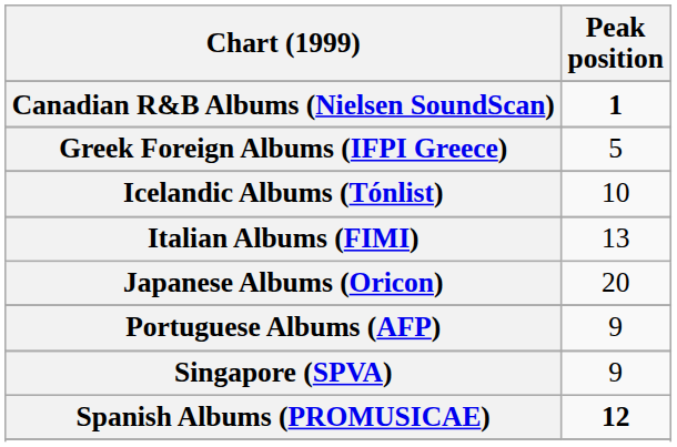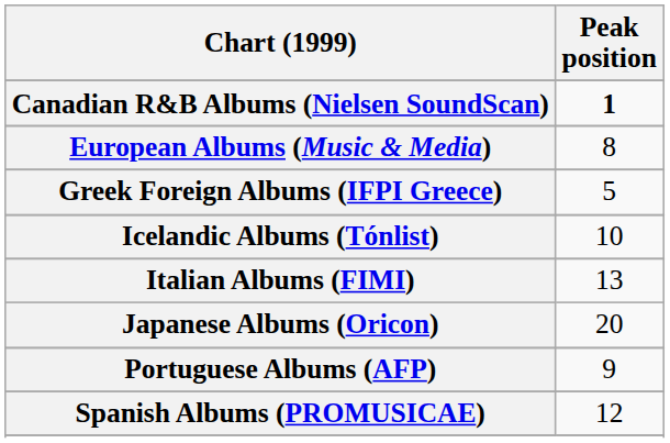+ row: European Albums (Music & Media) | 8
- row: Singapore (SPVA) | 9
Spanish Albums (PROMUSICAE) | Peak position: bold -> normal
